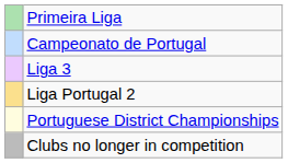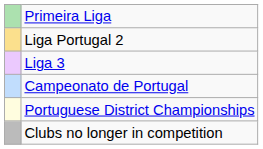rows swapped: Liga Portugal 2 <-> Campeonato de Portugal
